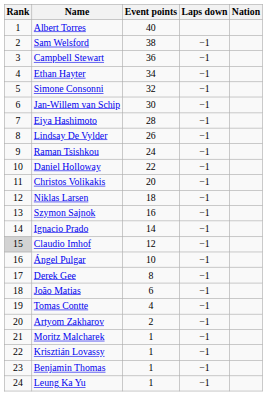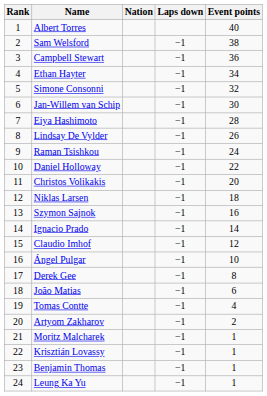columns swapped: Nation <-> Event points
Claudio Imhof | Rank: lightgrey background -> no background
